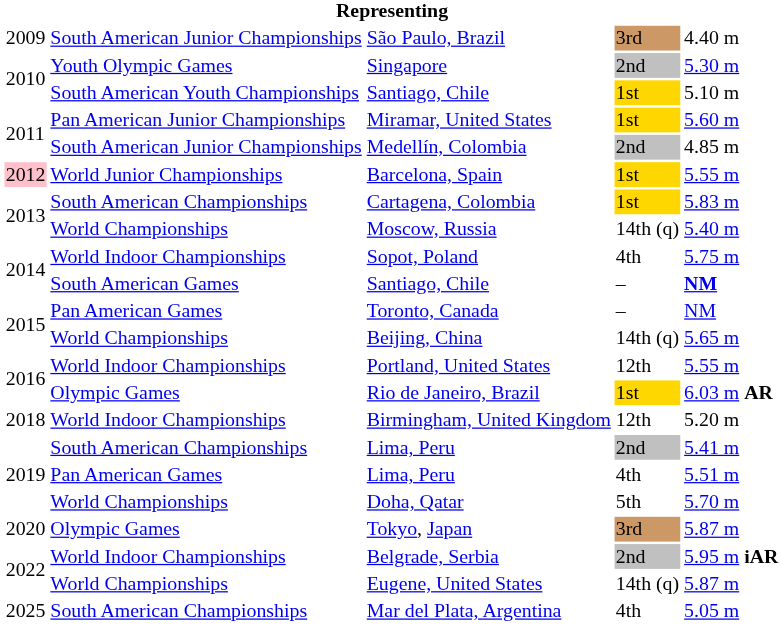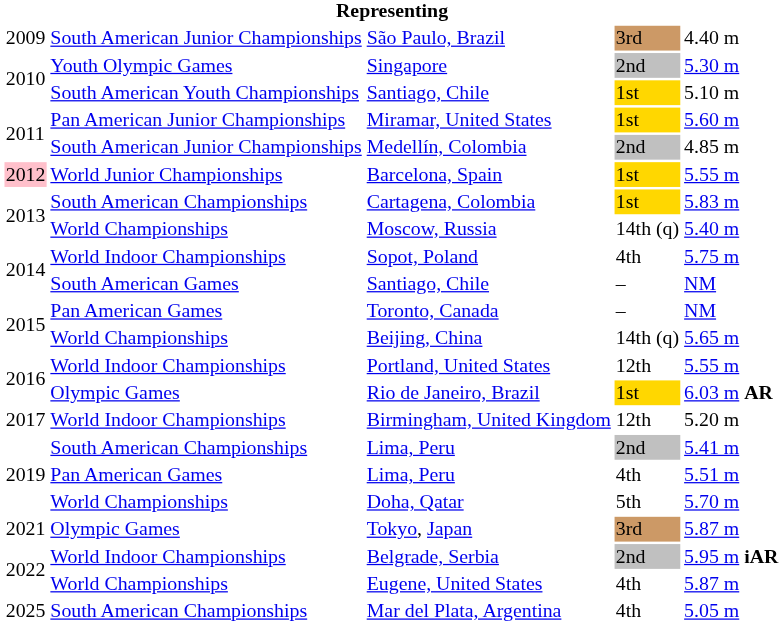South American Games / Santiago, Chile | column 5: bold -> normal
Birmingham, United Kingdom | column 1: 2018 -> 2017
Tokyo, Japan | column 1: 2020 -> 2021
Eugene, United States | column 4: 14th (q) -> 4th
